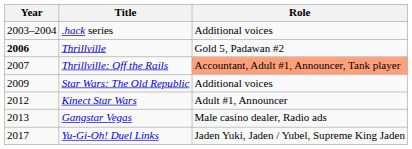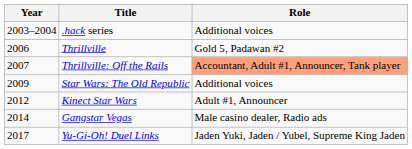Thrillville | Year: bold -> normal
Gangstar Vegas | Year: 2013 -> 2014
